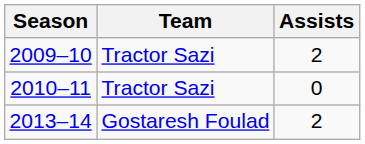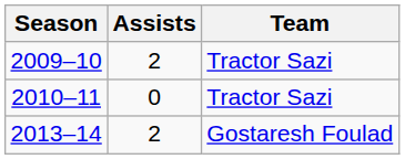columns swapped: Team <-> Assists
